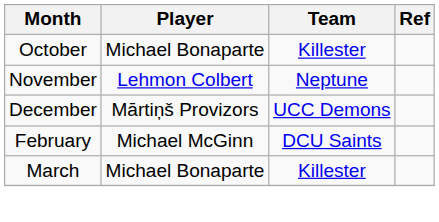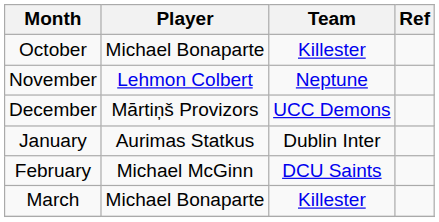+ row: January | Aurimas Statkus | Dublin Inter
